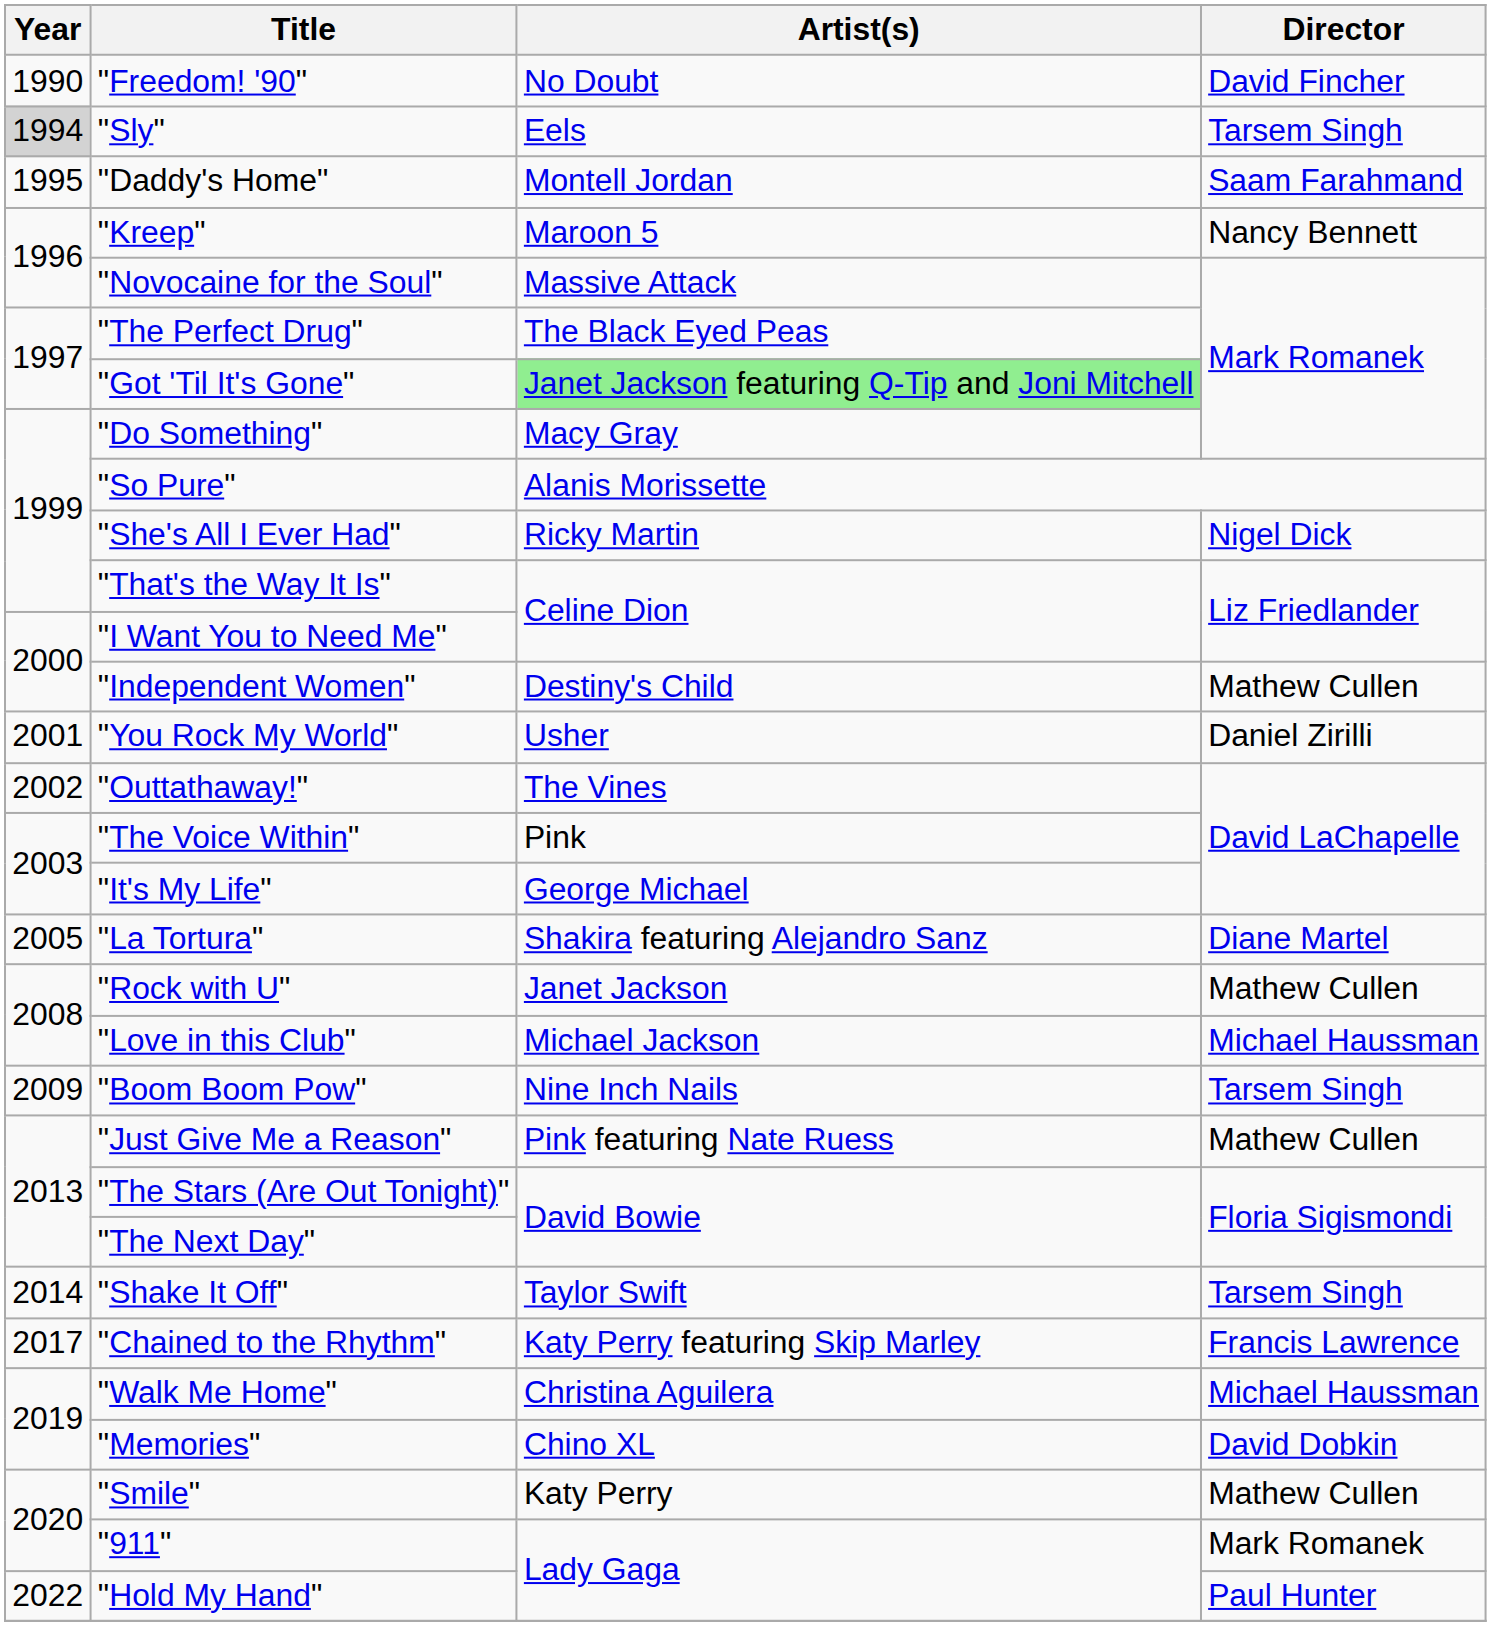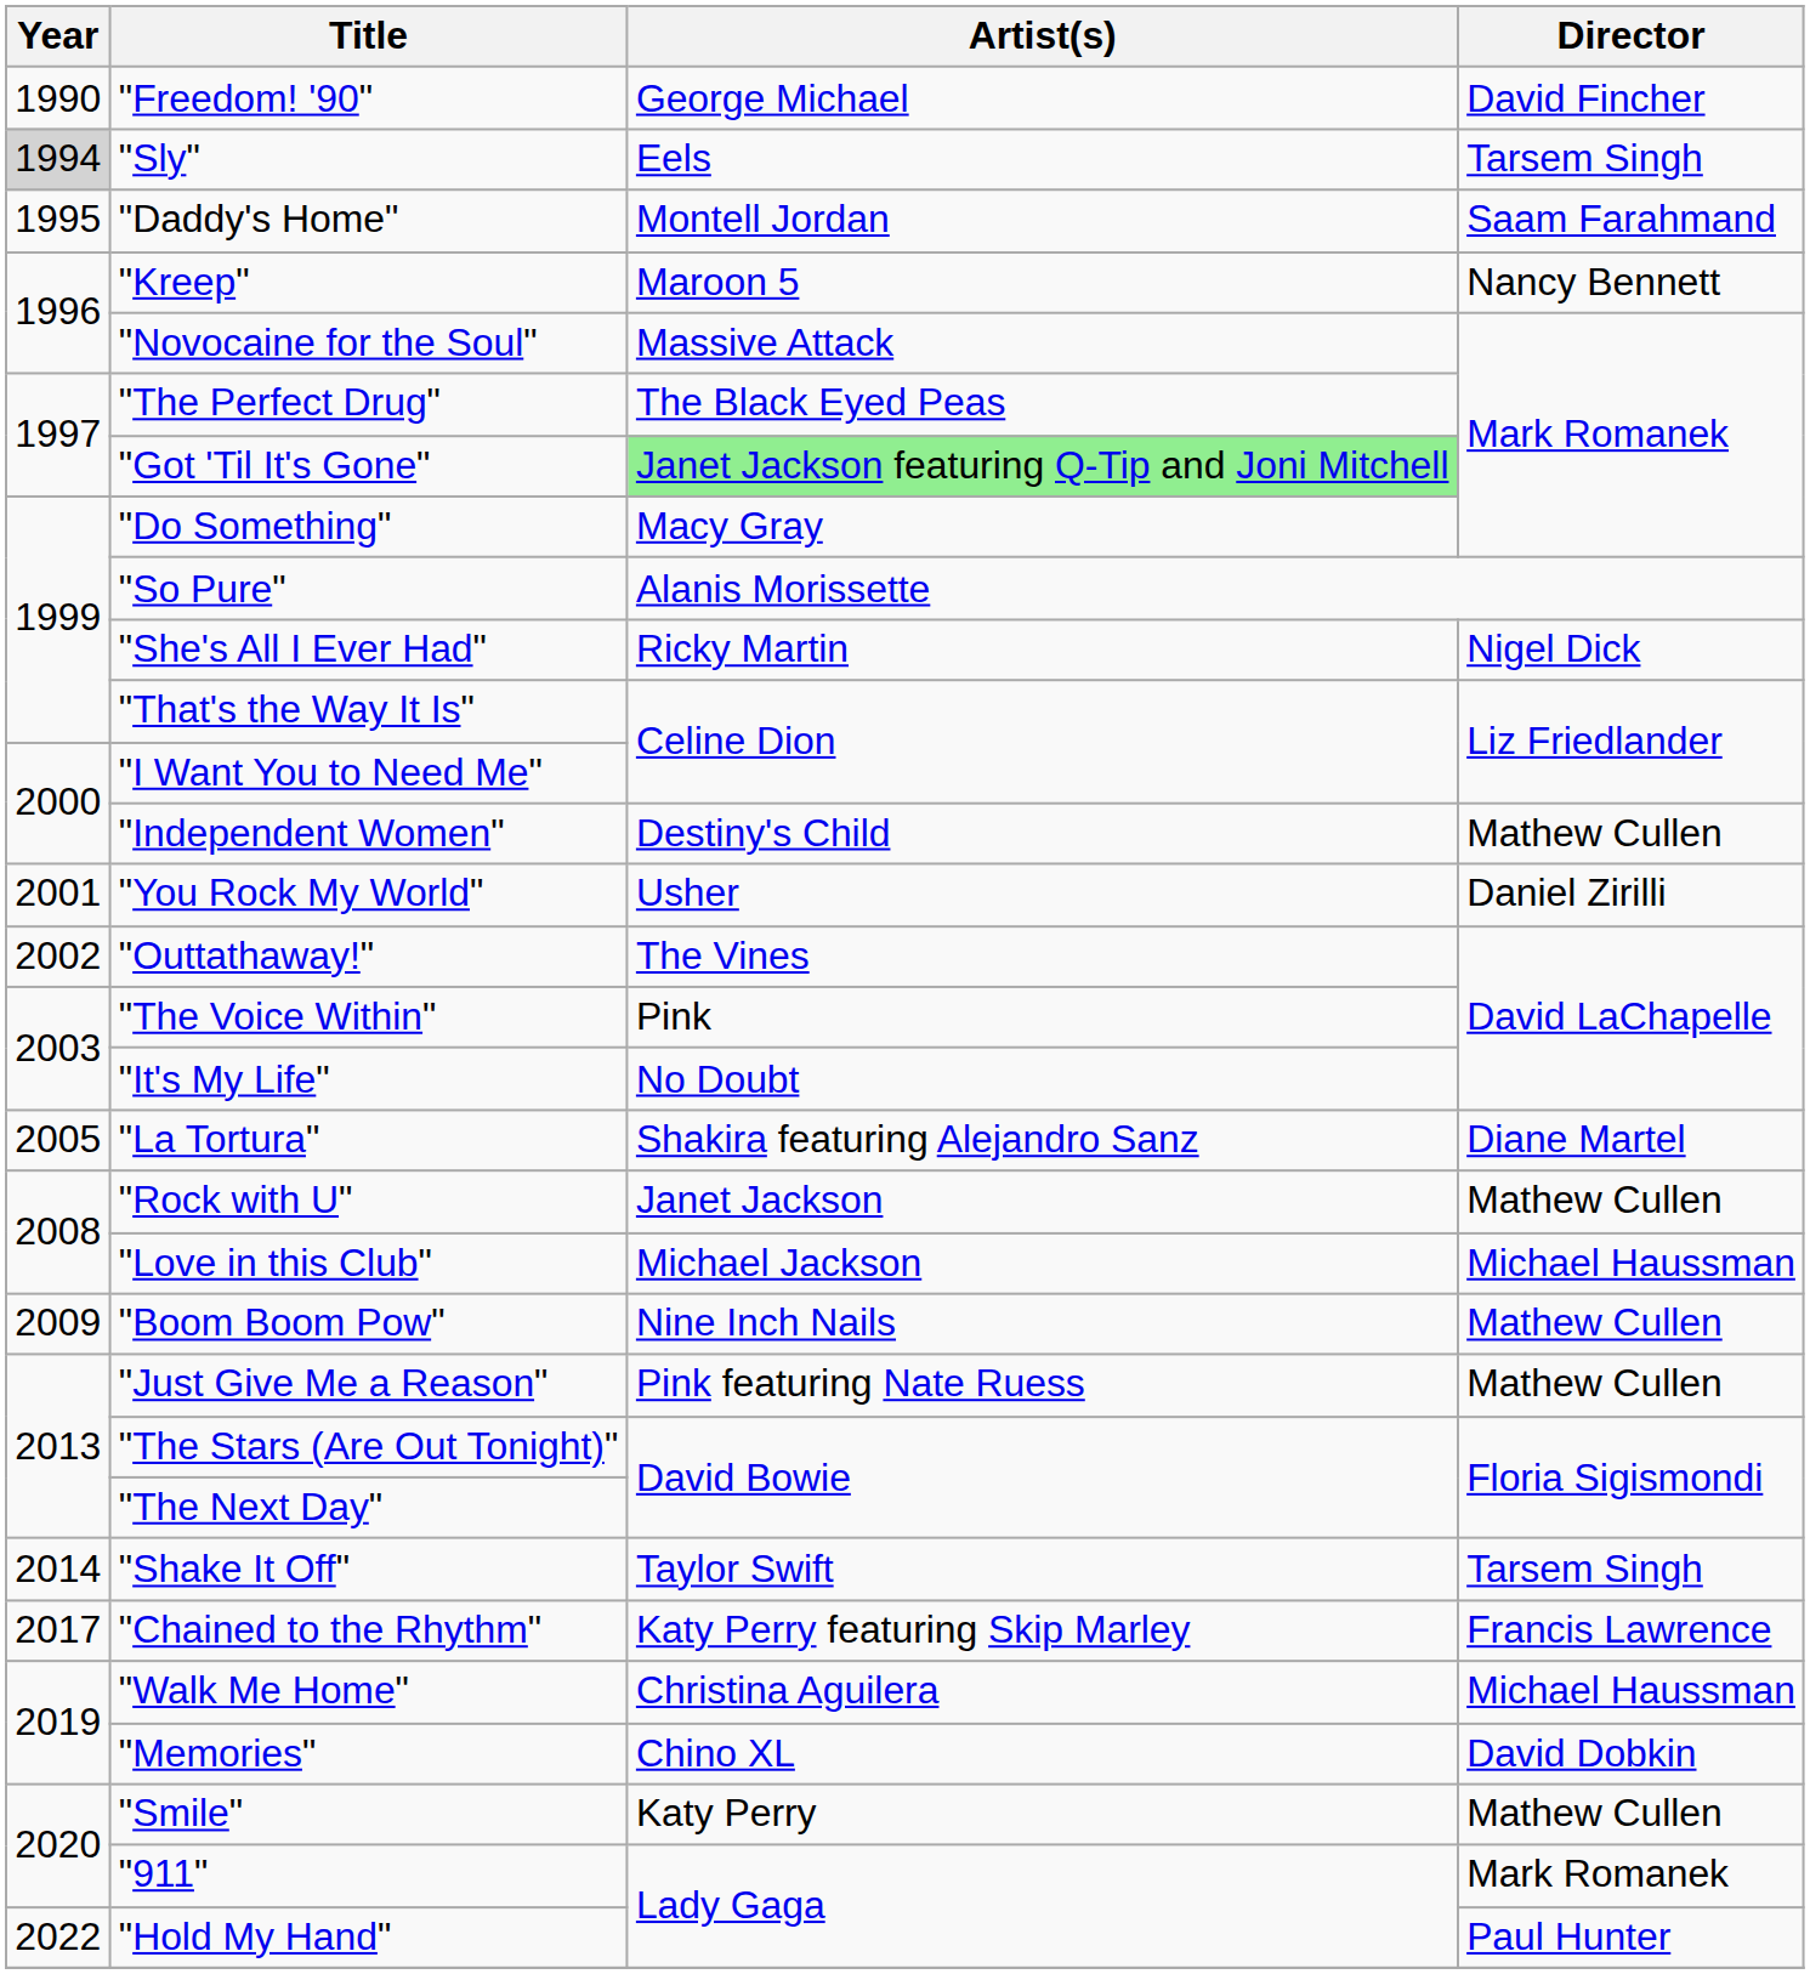"Freedom! '90" | Artist(s): No Doubt -> George Michael
"It's My Life" | Artist(s): George Michael -> No Doubt
"Boom Boom Pow" | Director: Tarsem Singh -> Mathew Cullen
